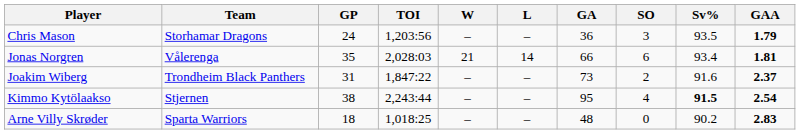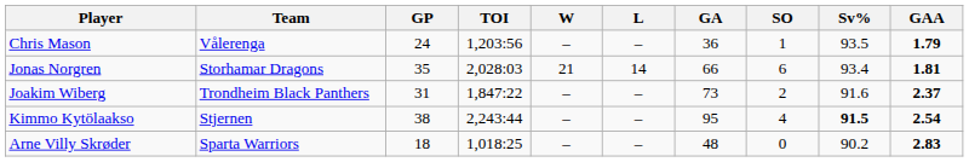Chris Mason | Team: Storhamar Dragons -> Vålerenga
Chris Mason | SO: 3 -> 1
Jonas Norgren | Team: Vålerenga -> Storhamar Dragons
